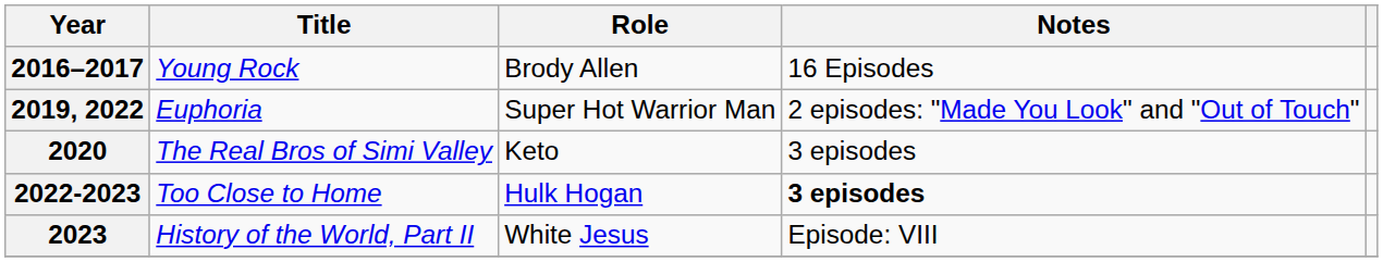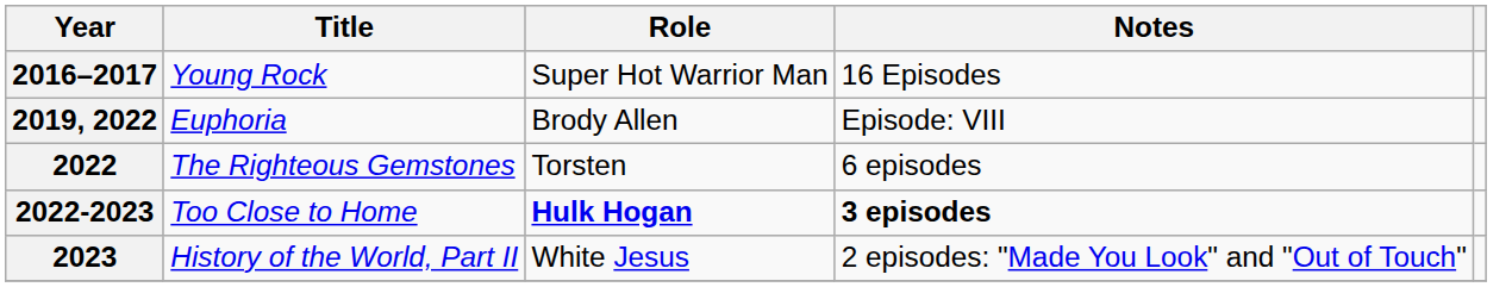2016–2017 | Role: Brody Allen -> Super Hot Warrior Man
2019, 2022 | Role: Super Hot Warrior Man -> Brody Allen
2019, 2022 | Notes: 2 episodes: "Made You Look" and "Out of Touch" -> Episode: VIII
- row: 2020 | The Real Bros of Simi Valley | Keto | 3 episodes
+ row: 2022 | The Righteous Gemstones | Torsten | 6 episodes
2022-2023 | Role: normal -> bold
2023 | Notes: Episode: VIII -> 2 episodes: "Made You Look" and "Out of Touch"
